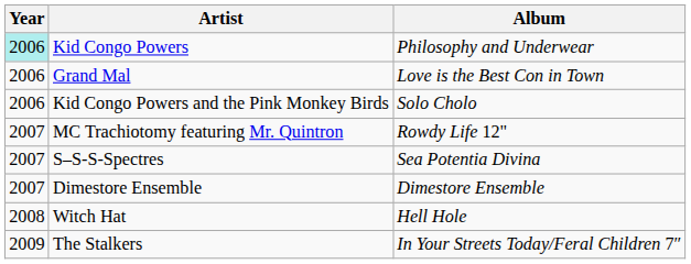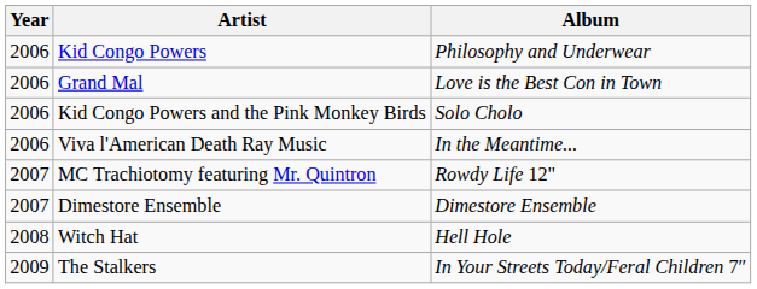Kid Congo Powers | Year: paleturquoise background -> no background
+ row: 2006 | Viva l'American Death Ray Music | In the Meantime...
- row: 2007 | S–S-S-Spectres | Sea Potentia Divina
